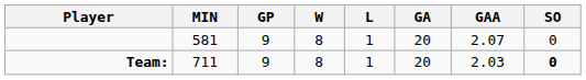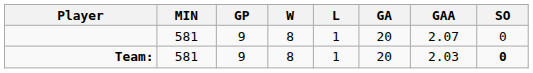Team: | MIN: 711 -> 581
